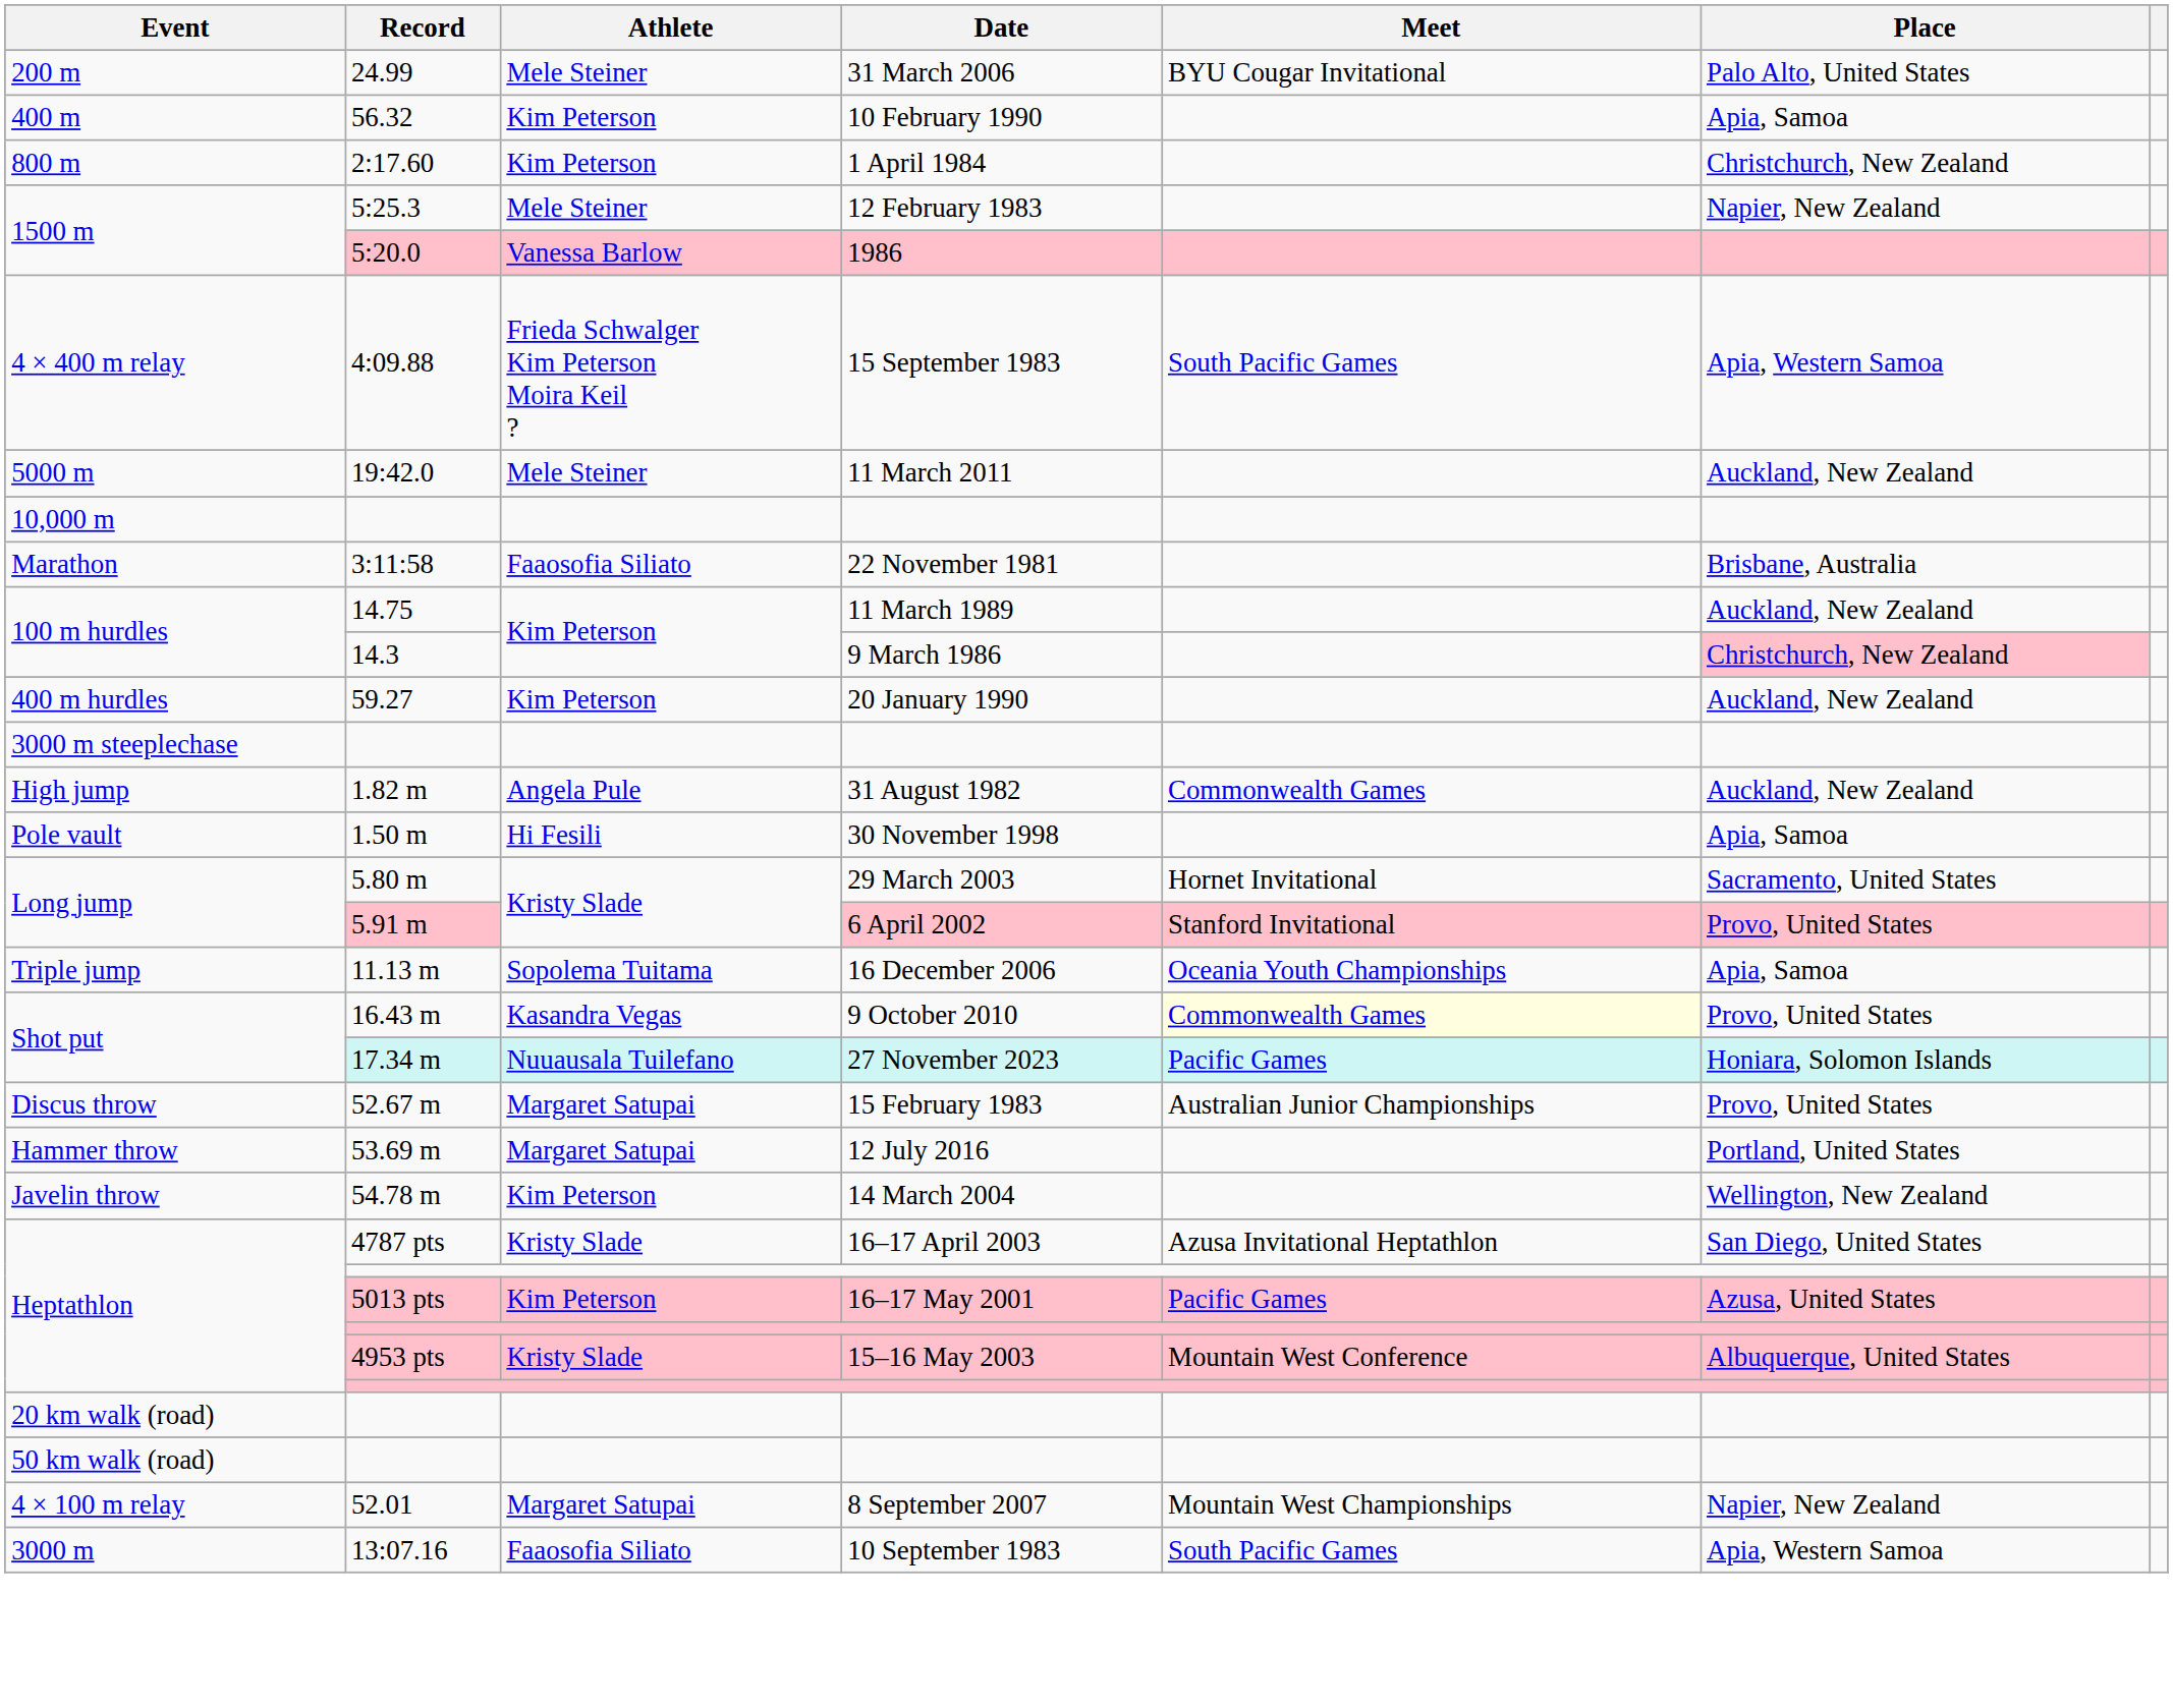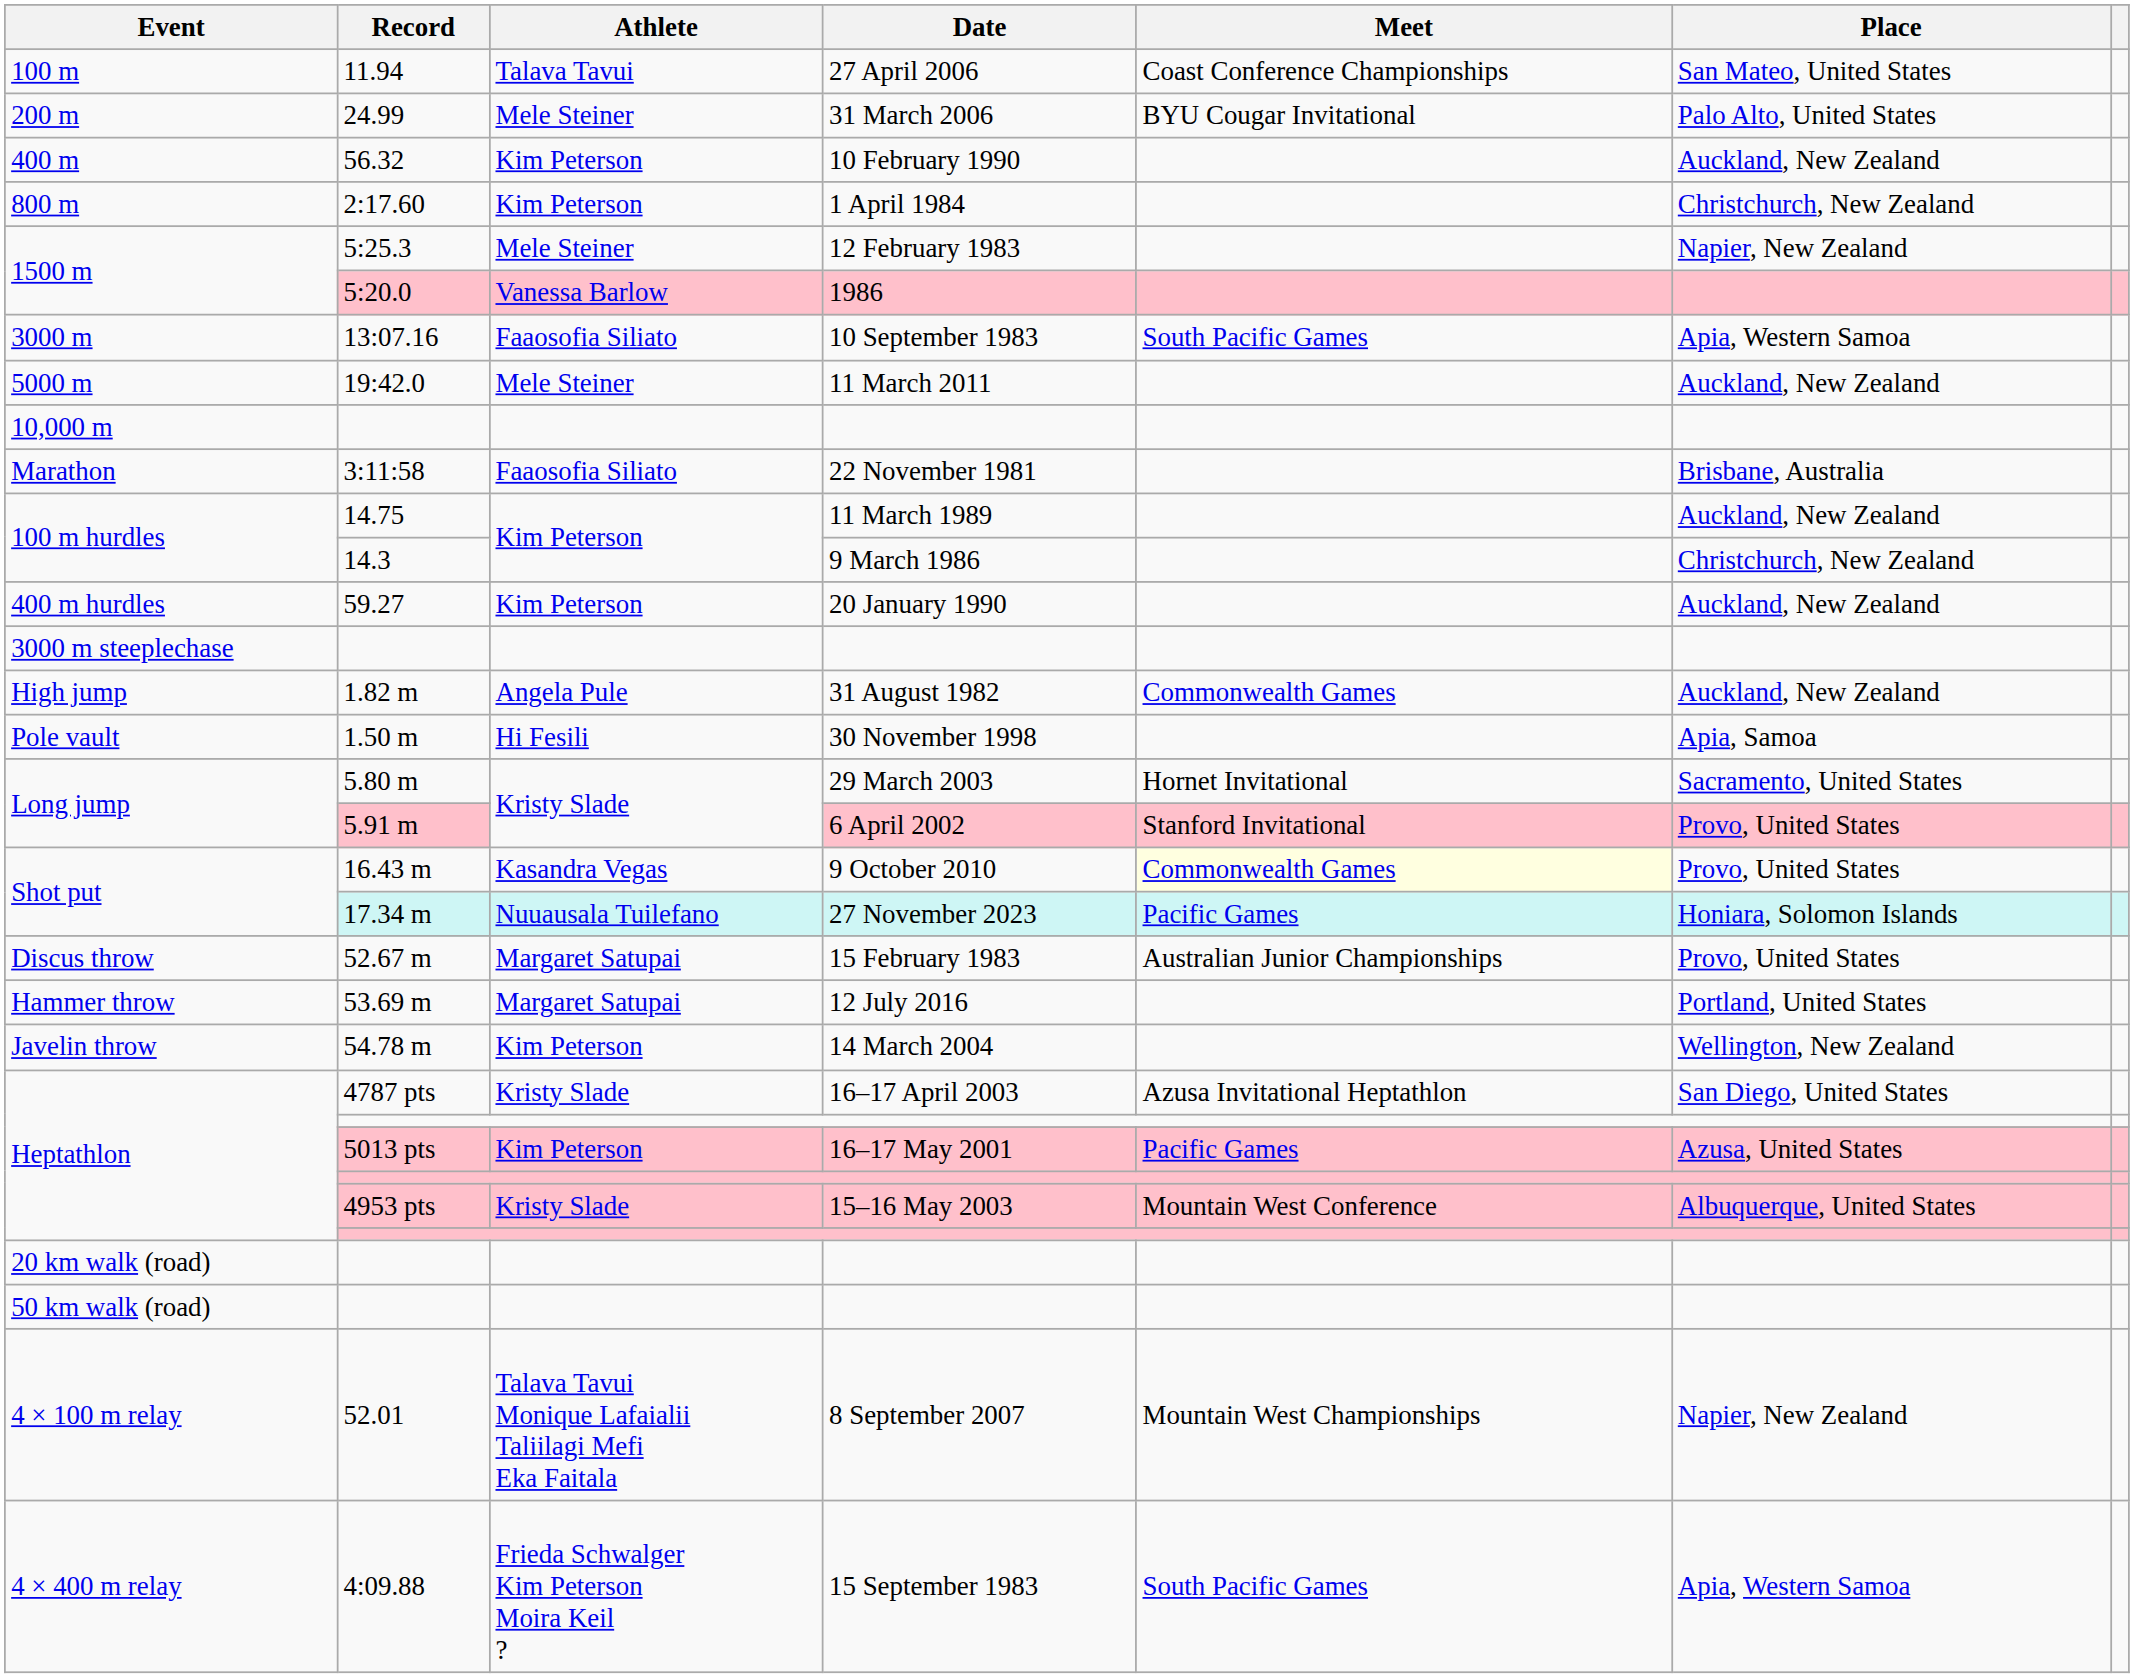+ row: 100 m | 11.94 | Talava Tavui | 27 April 2006 | Coast Conference Championships | San Mateo, United States
56.32 | Place: Apia, Samoa -> Auckland, New Zealand
rows swapped: 13:07.16 <-> 4:09.88
14.3 | Place: pink background -> no background
- row: Triple jump | 11.13 m | Sopolema Tuitama | 16 December 2006 | Oceania Youth Championships | Apia, Samoa
52.01 | Athlete: Margaret Satupai -> Talava Tavui Monique Lafaialii Taliilagi Mefi Eka Faitala
